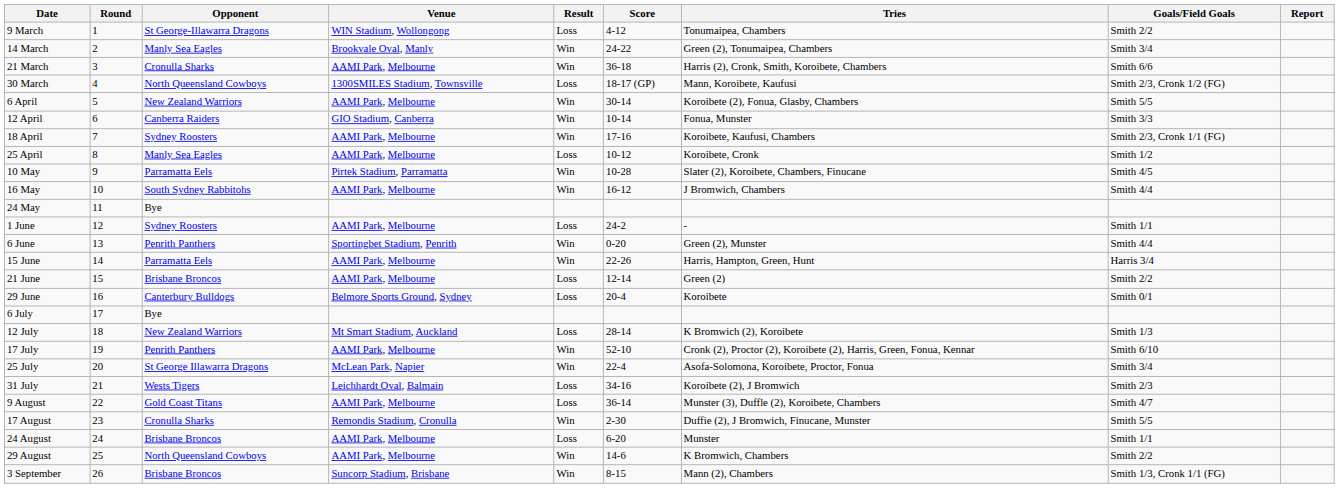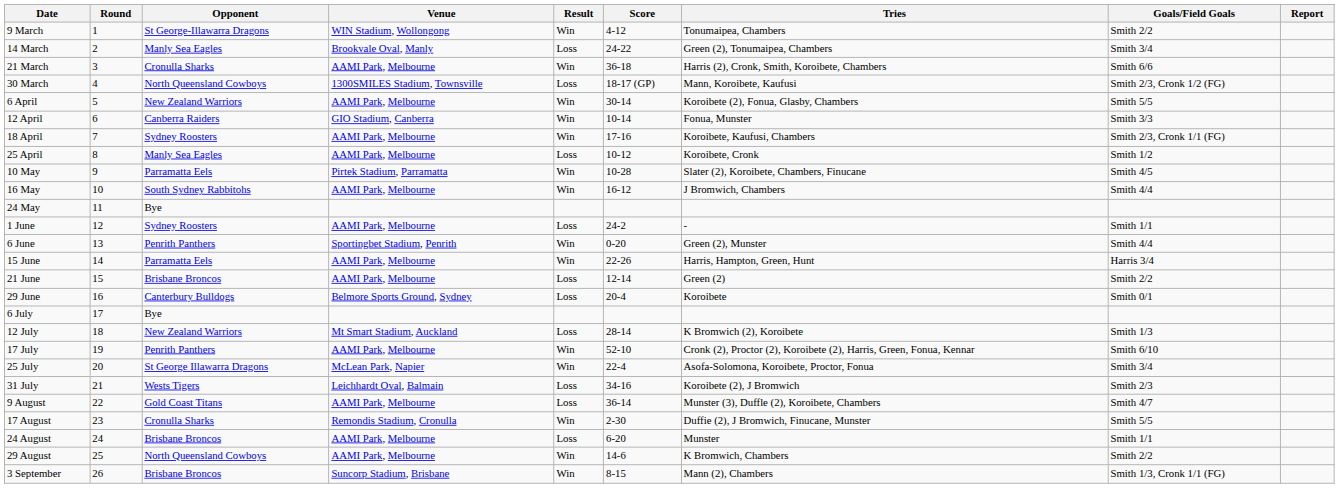9 March | Result: Loss -> Win
14 March | Result: Win -> Loss
